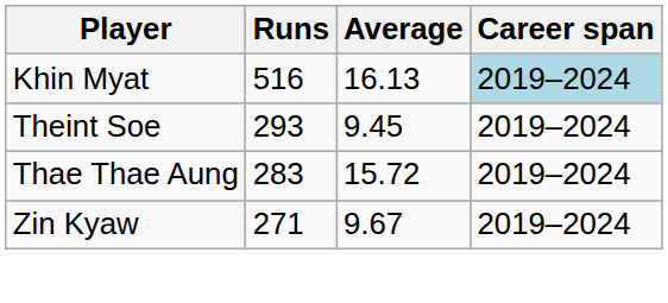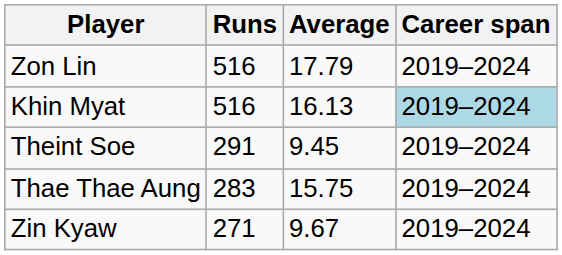+ row: Zon Lin | 516 | 17.79 | 2019–2024
Theint Soe | Runs: 293 -> 291
Thae Thae Aung | Average: 15.72 -> 15.75
